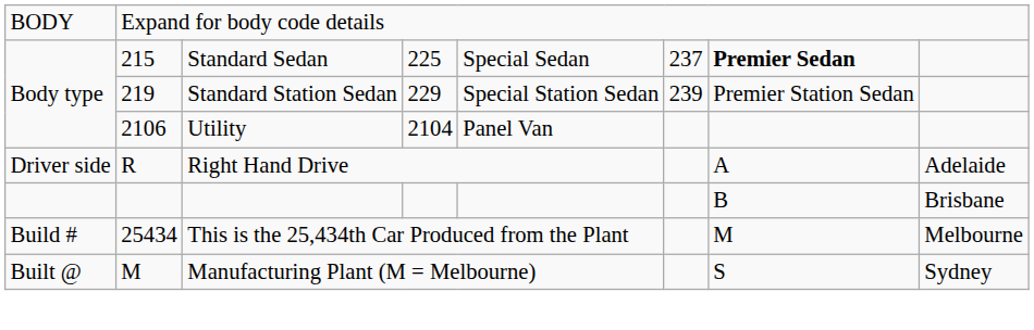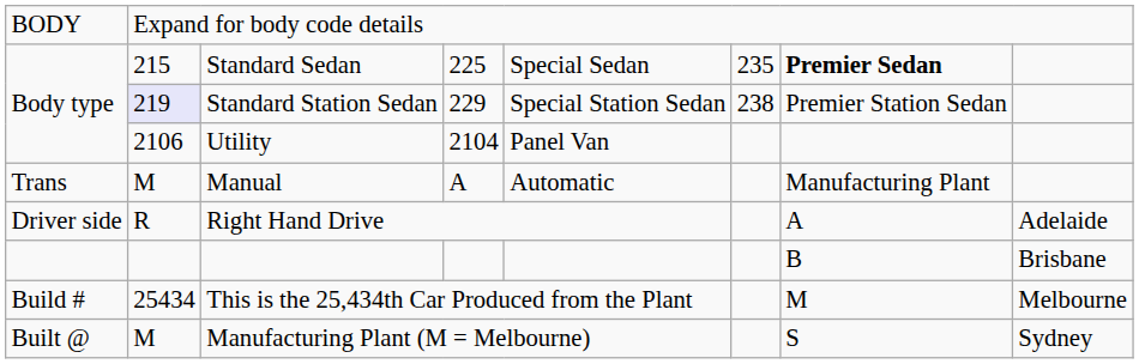Standard Sedan | column 6: 237 -> 235
Standard Station Sedan | column 2: no background -> lavender background
Standard Station Sedan | column 6: 239 -> 238
+ row: Trans | M | Manual | A | Automatic | Manufacturing Plant
